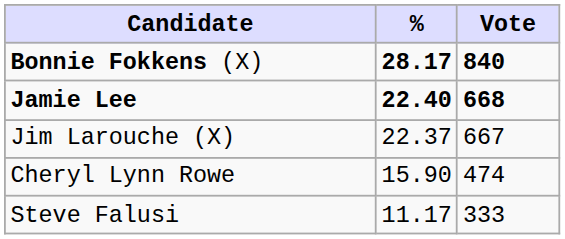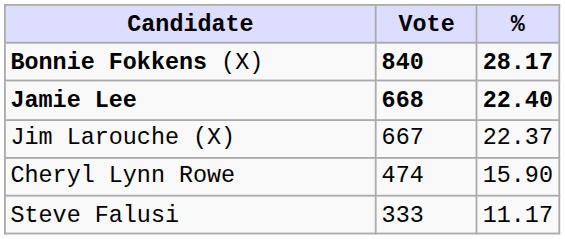columns swapped: Vote <-> %
